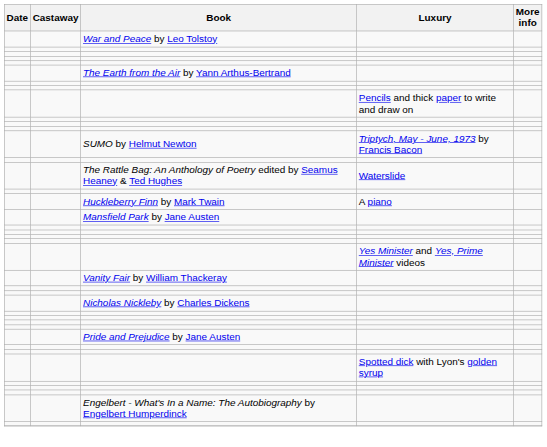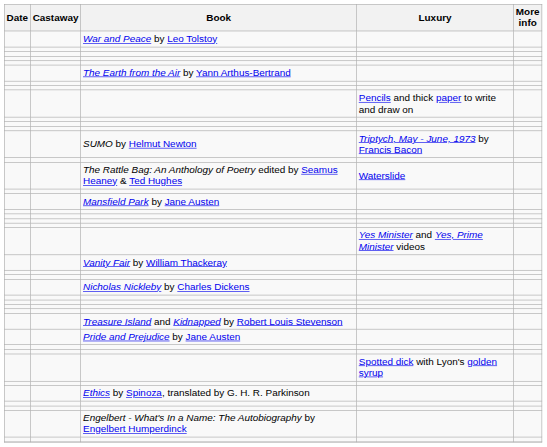- row: Huckleberry Finn by Mark Twain | A piano
+ row: Treasure Island and Kidnapped by Robert Louis Stevenson
+ row: Ethics by Spinoza, translated by G. H. R. Parkinson
